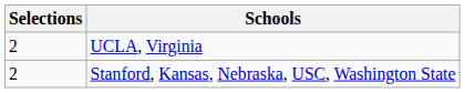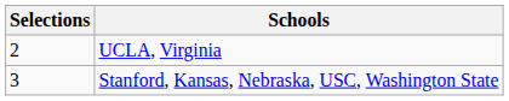Stanford, Kansas, Nebraska, USC, Washington State | Selections: 2 -> 3
